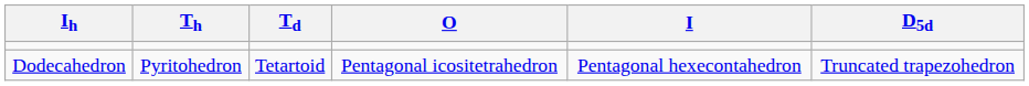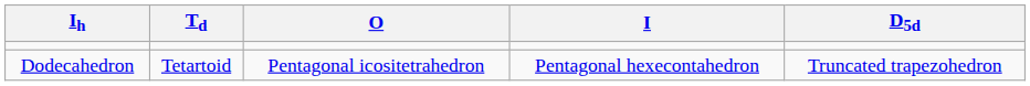- column: Th | Pyritohedron
